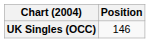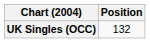UK Singles (OCC) | Position: 146 -> 132
